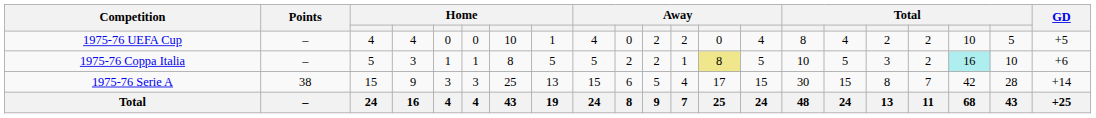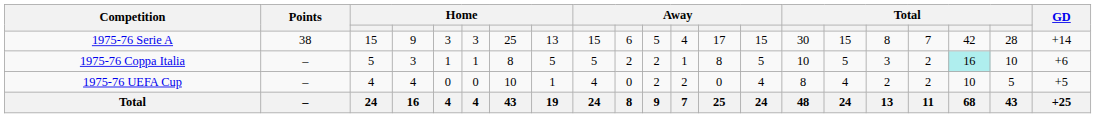rows swapped: 1975-76 Serie A <-> 1975-76 UEFA Cup
1975-76 Coppa Italia | column 13: khaki background -> no background
